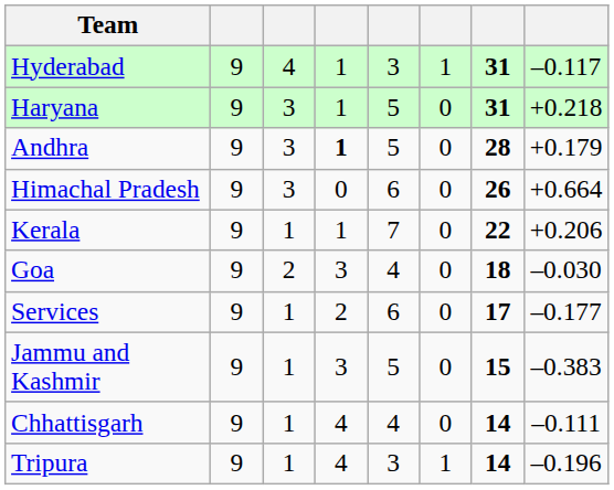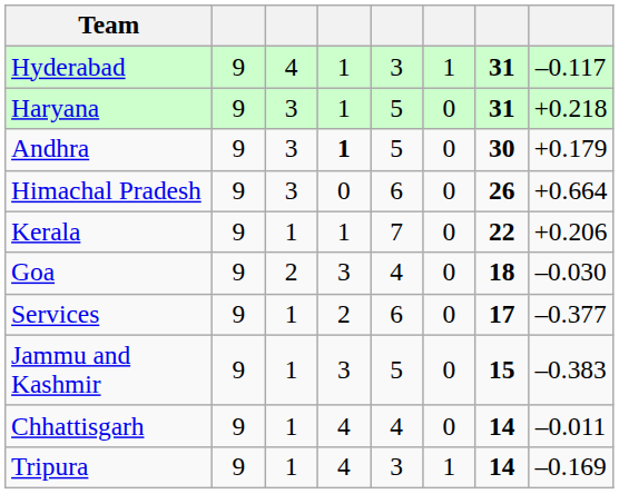Andhra | column 7: 28 -> 30
Services | column 8: –0.177 -> –0.377
Chhattisgarh | column 8: –0.111 -> –0.011
Tripura | column 8: –0.196 -> –0.169
